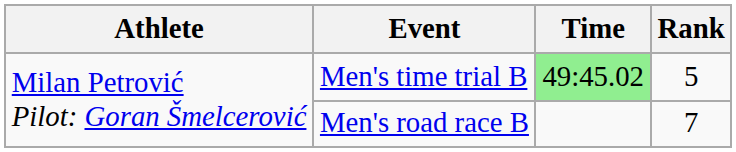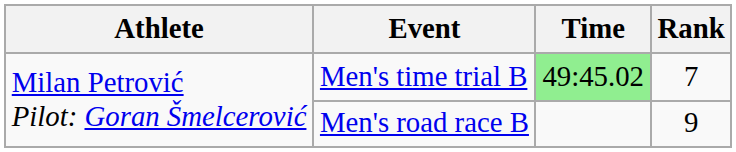Men's time trial B | Rank: 5 -> 7
Men's road race B | Rank: 7 -> 9
